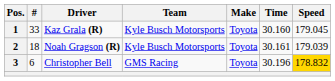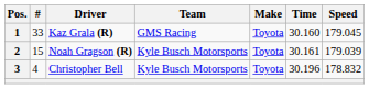1 | Team: Kyle Busch Motorsports -> GMS Racing
2 | #: 18 -> 15
3 | #: 6 -> 4
3 | Team: GMS Racing -> Kyle Busch Motorsports
3 | Speed: gold background -> no background
